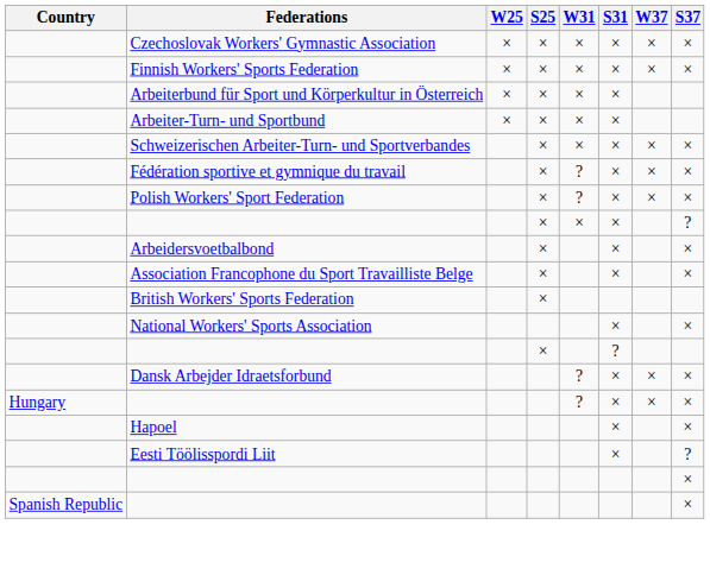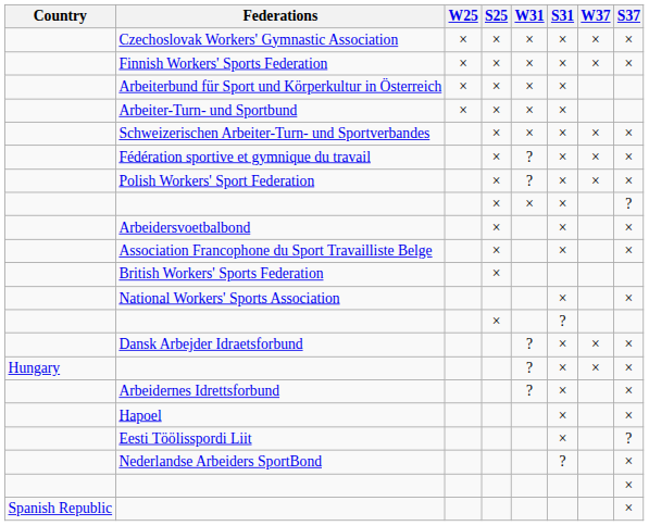+ row: Arbeidernes Idrettsforbund | ? | × | ×
+ row: Nederlandse Arbeiders SportBond | ? | ×
